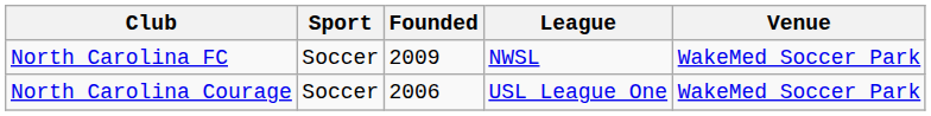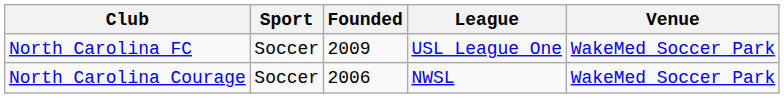North Carolina FC | League: NWSL -> USL League One
North Carolina Courage | League: USL League One -> NWSL
